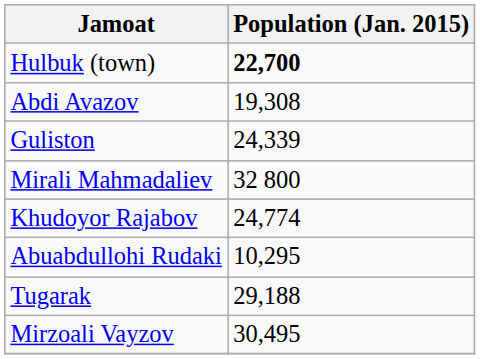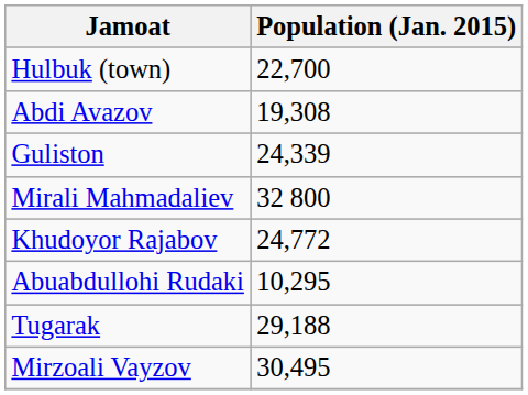Hulbuk (town) | Population (Jan. 2015): bold -> normal
Khudoyor Rajabov | Population (Jan. 2015): 24,774 -> 24,772
